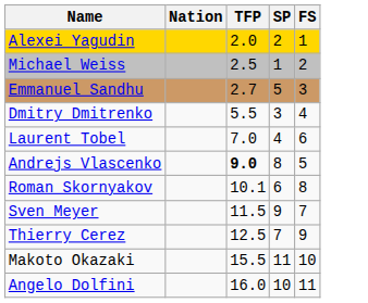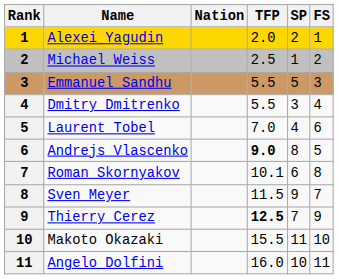+ column: Rank | 1 | 2 | 3 | 4 | 5 | 6 | 7 | 8 | 9 | 10 | 11
Emmanuel Sandhu | TFP: 2.7 -> 5.5
Thierry Cerez | TFP: normal -> bold
